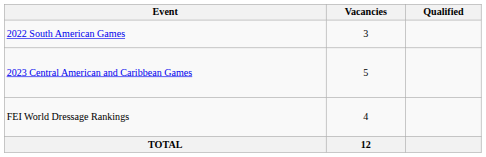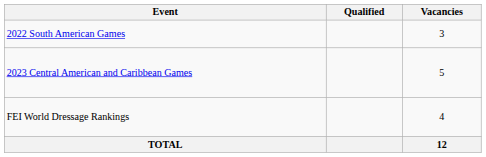columns swapped: Vacancies <-> Qualified
